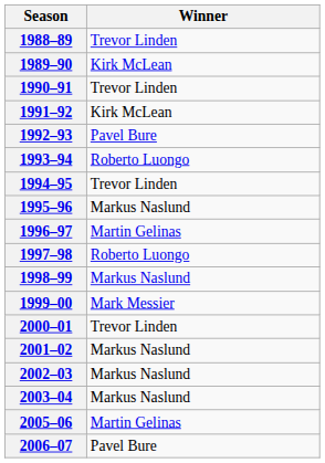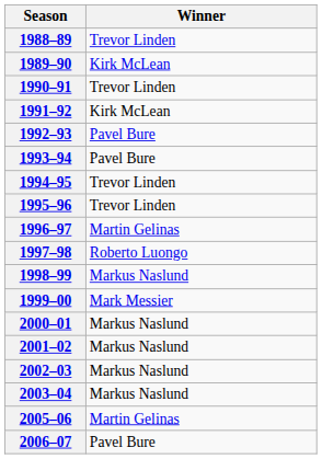1993–94 | Winner: Roberto Luongo -> Pavel Bure
1995–96 | Winner: Markus Naslund -> Trevor Linden
2000–01 | Winner: Trevor Linden -> Markus Naslund
